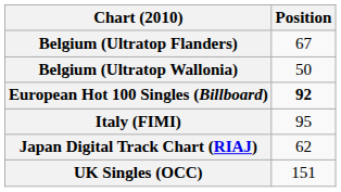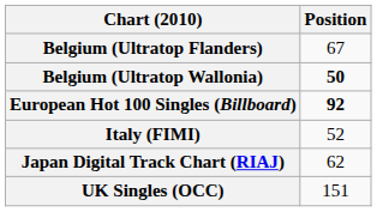Belgium (Ultratop Wallonia) | Position: normal -> bold
Italy (FIMI) | Position: 95 -> 52
